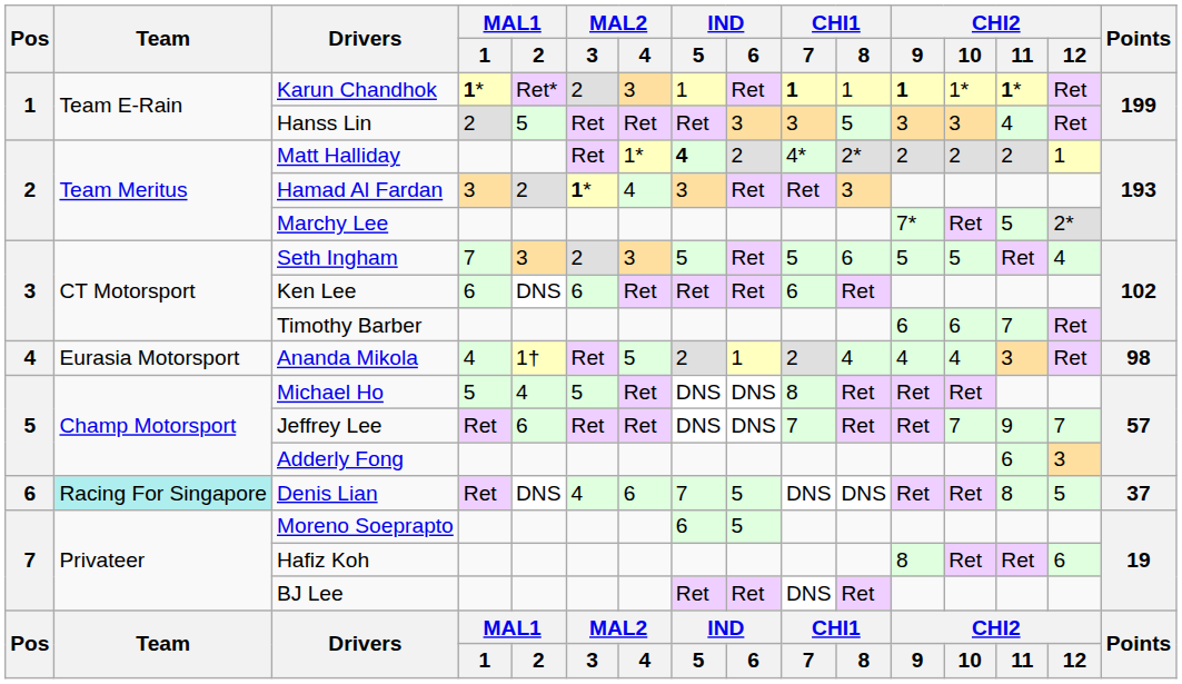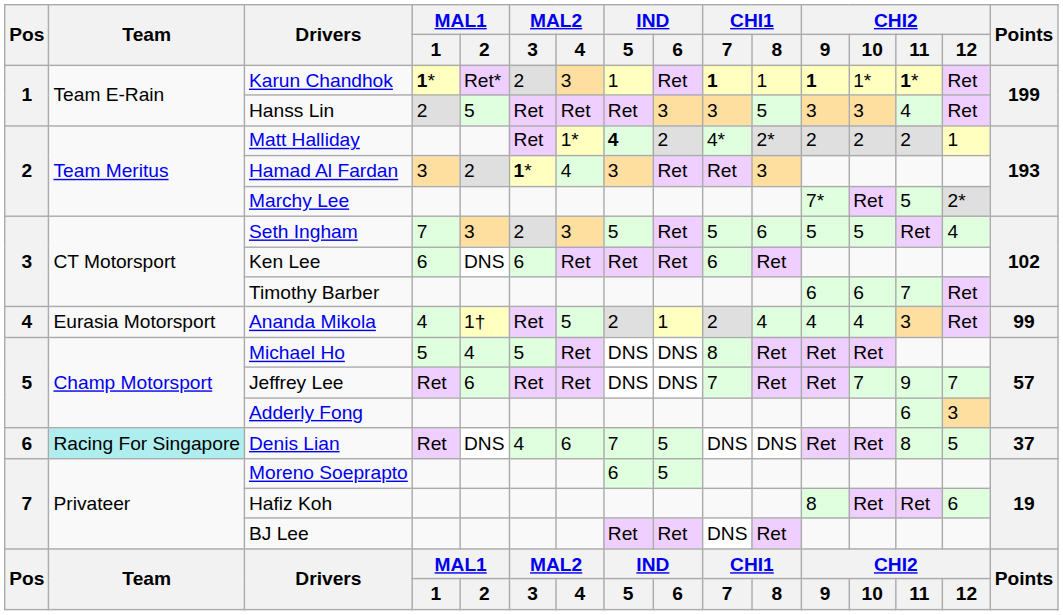Ananda Mikola | Points: 98 -> 99
